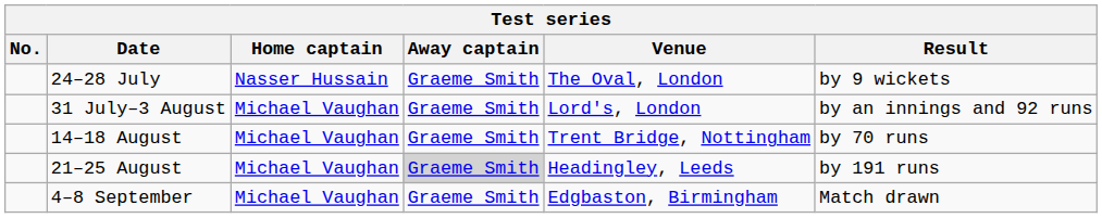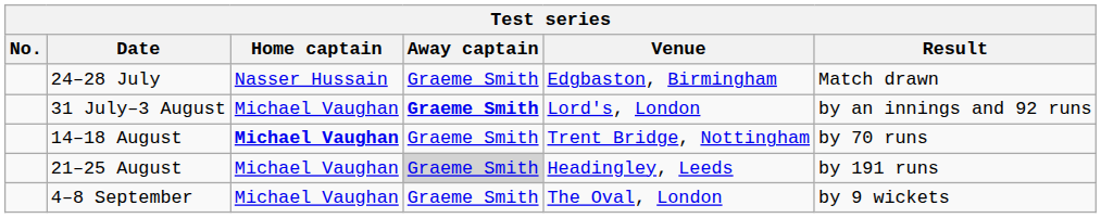24–28 July | Venue: The Oval, London -> Edgbaston, Birmingham
24–28 July | Result: by 9 wickets -> Match drawn
31 July–3 August | Away captain: normal -> bold
14–18 August | Home captain: normal -> bold
4–8 September | Venue: Edgbaston, Birmingham -> The Oval, London
4–8 September | Result: Match drawn -> by 9 wickets
